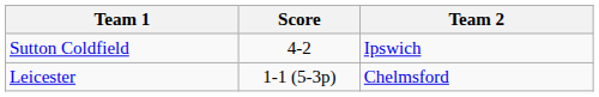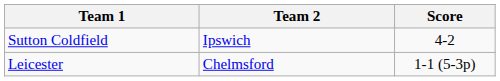columns swapped: Team 2 <-> Score
